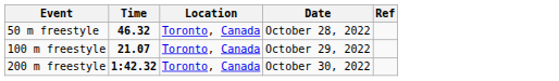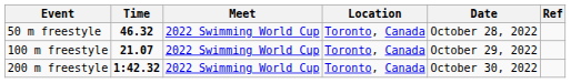+ column: Meet | 2022 Swimming World Cup | 2022 Swimming World Cup | 2022 Swimming World Cup
